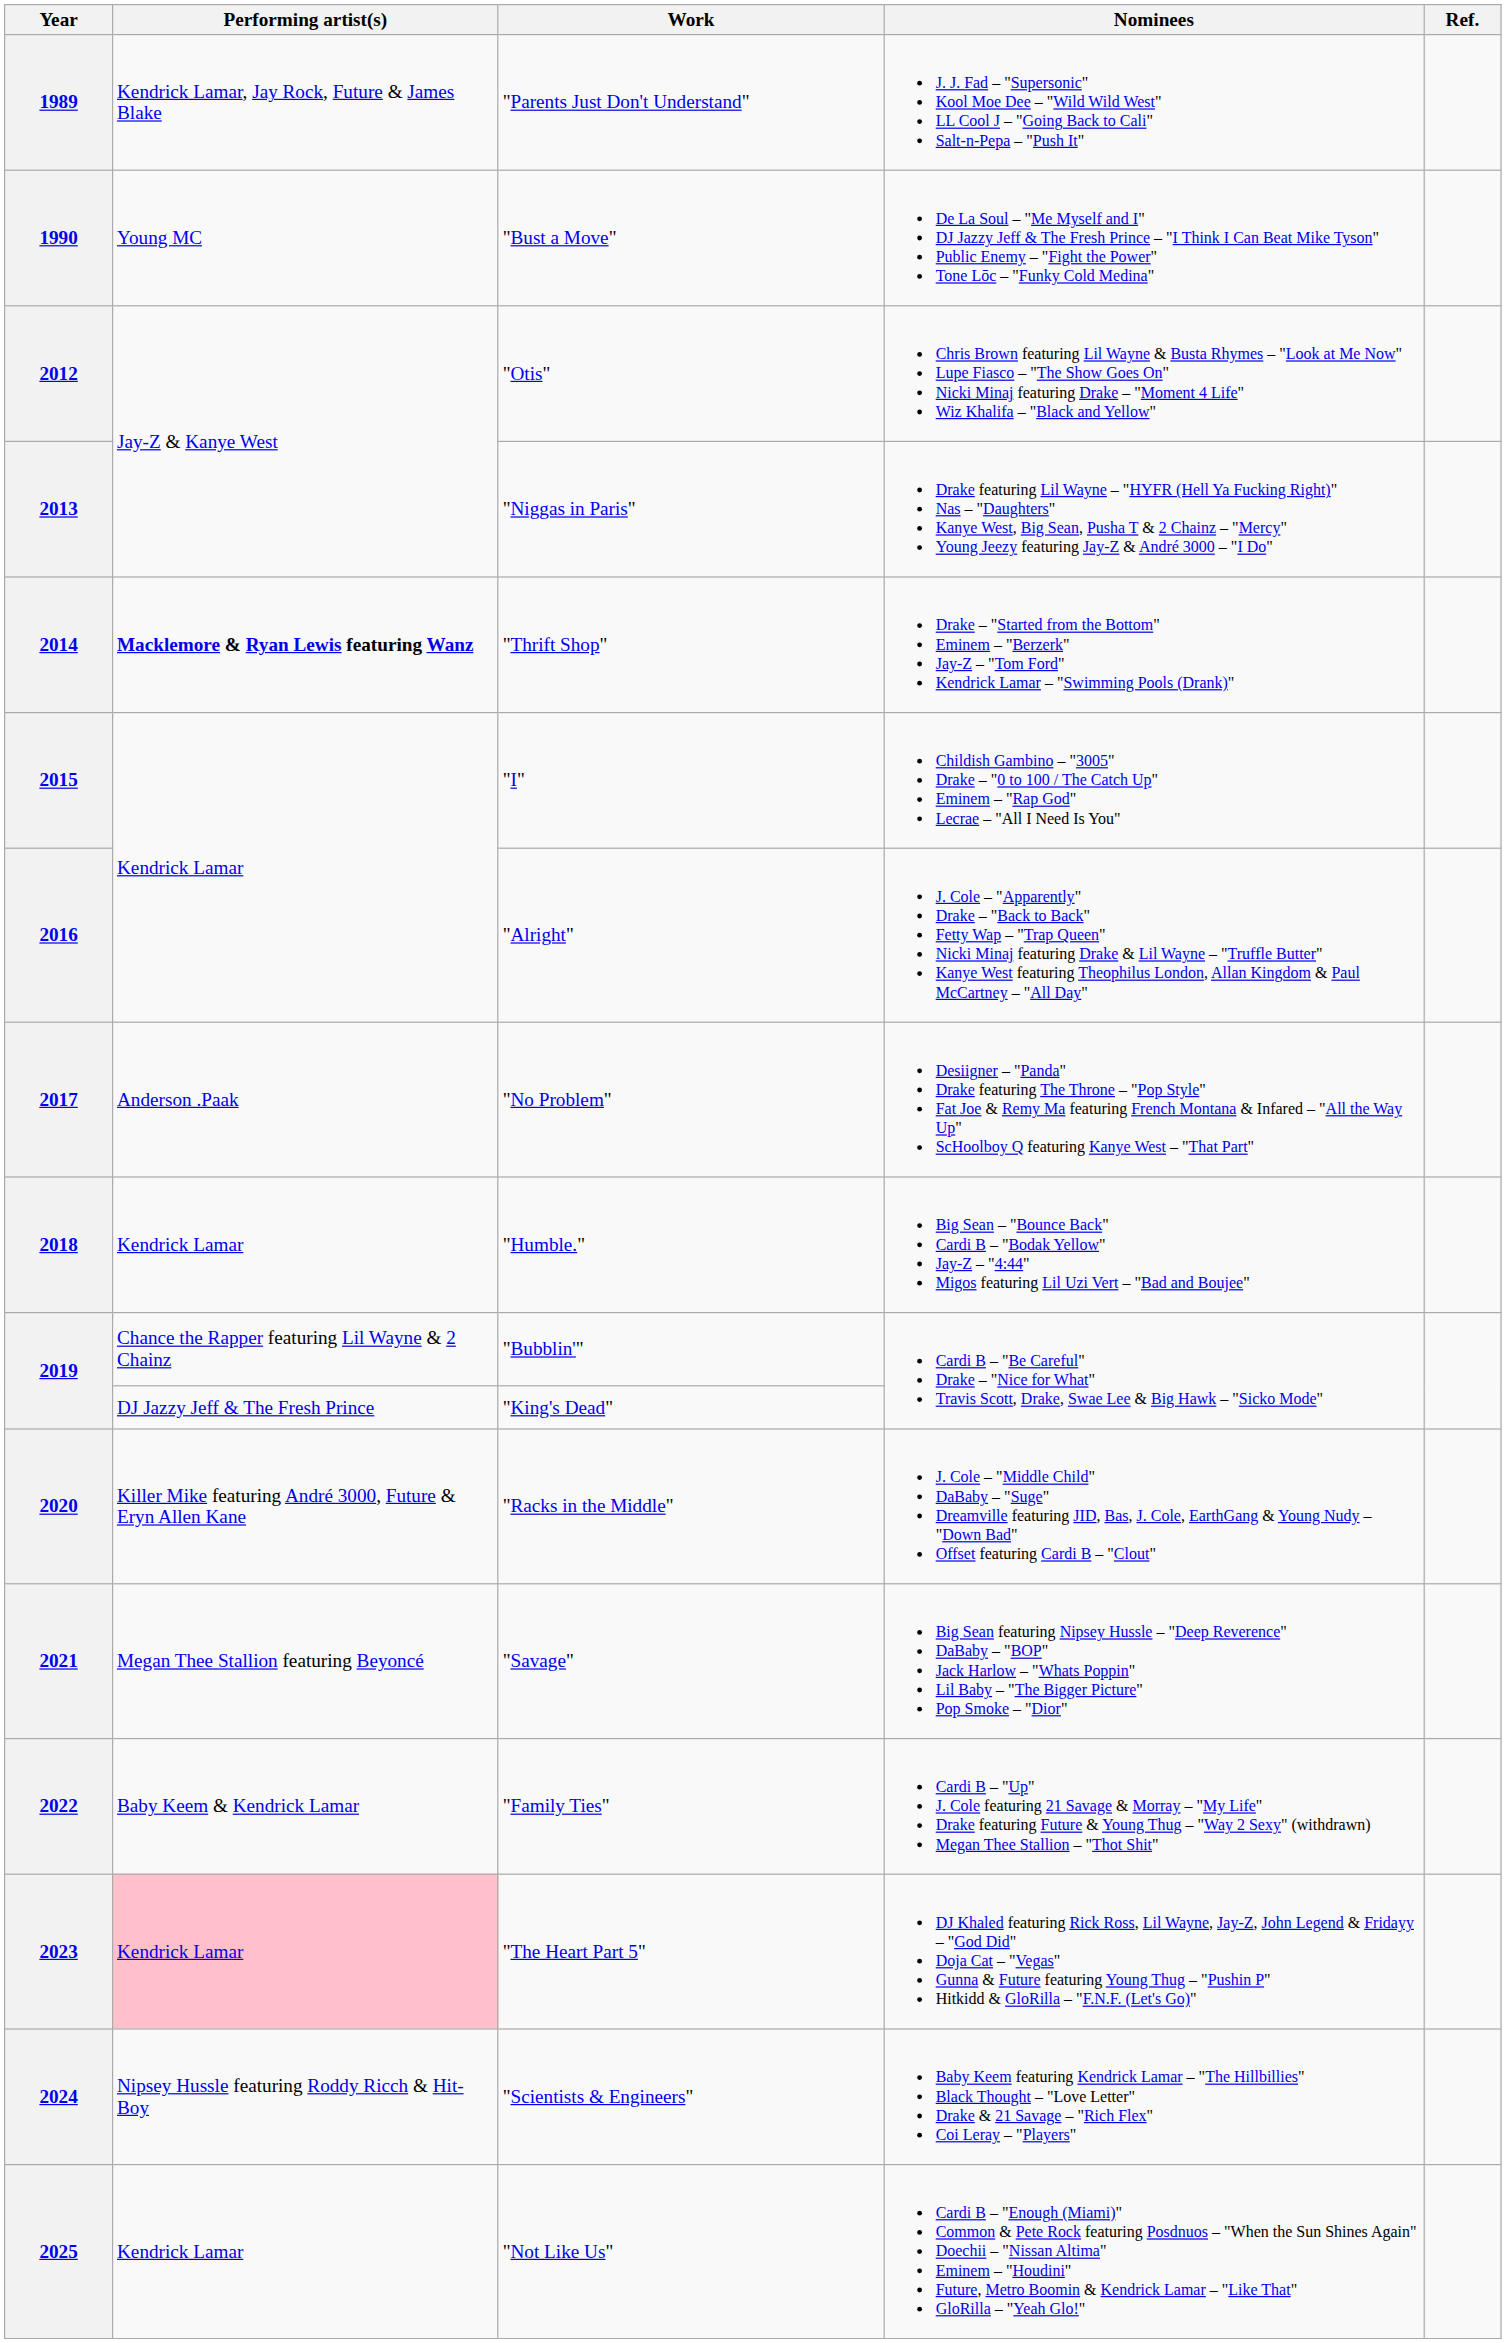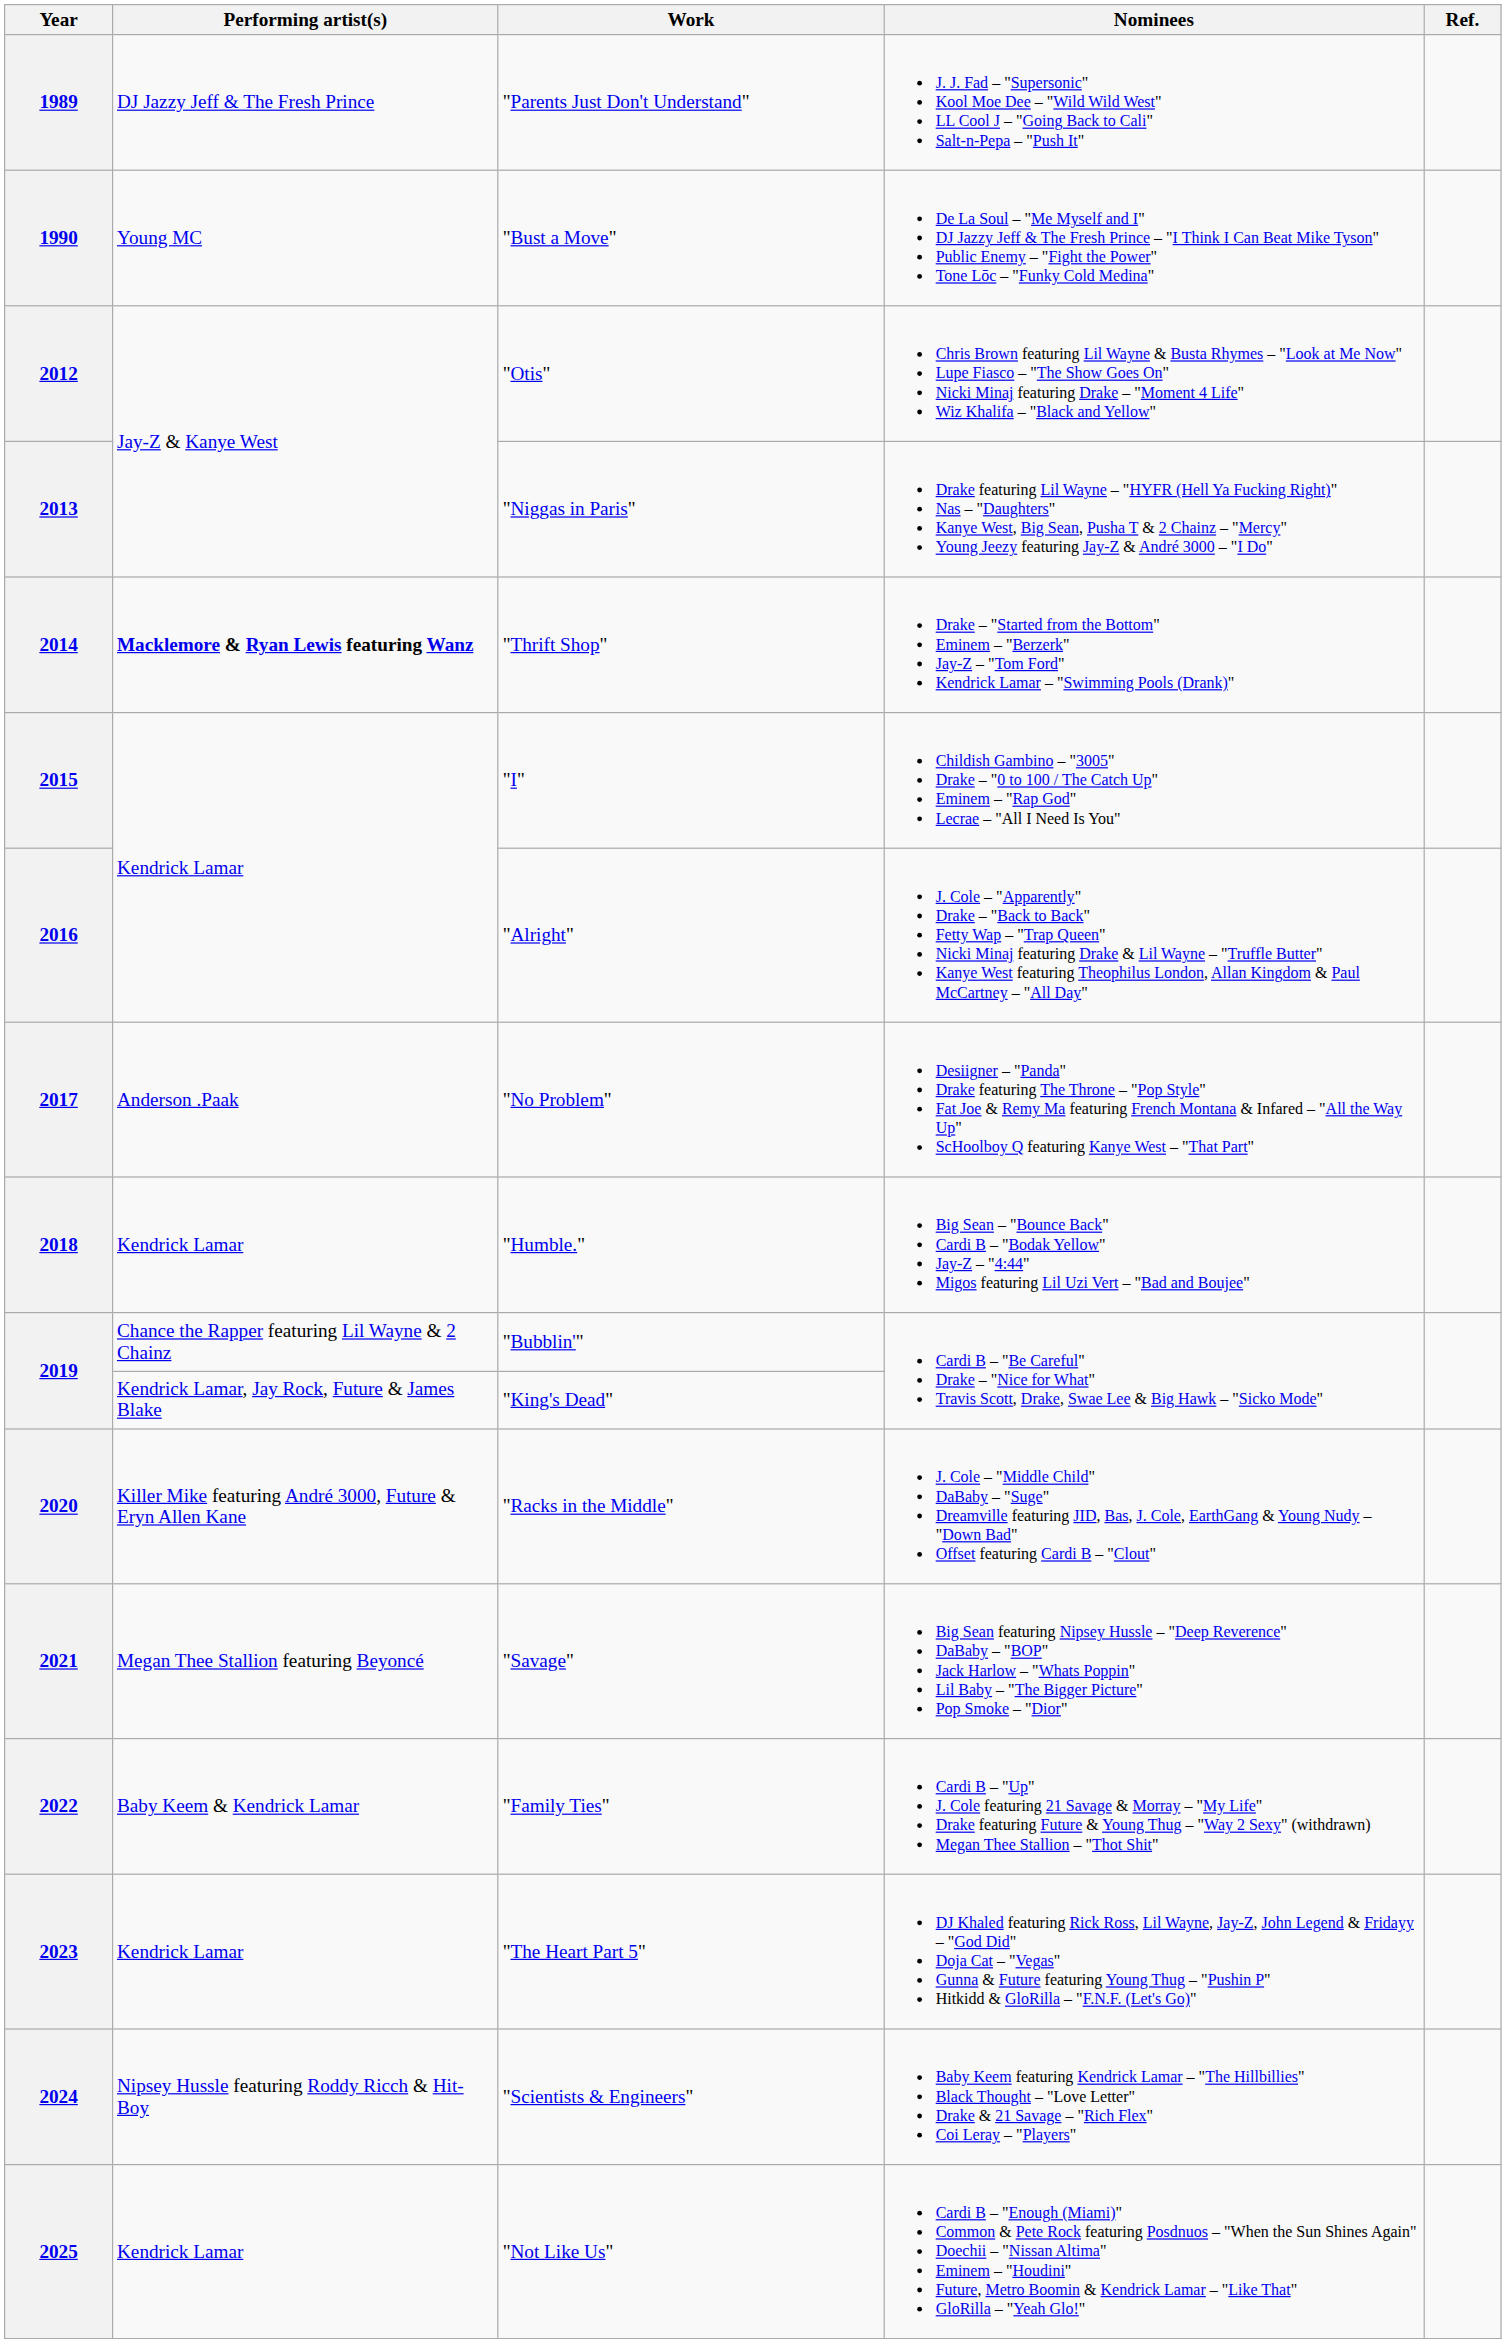1989 | Performing artist(s): Kendrick Lamar, Jay Rock, Future & James Blake -> DJ Jazzy Jeff & The Fresh Prince
2019 / "King's Dead" | Performing artist(s): DJ Jazzy Jeff & The Fresh Prince -> Kendrick Lamar, Jay Rock, Future & James Blake
2023 | Performing artist(s): pink background -> no background
